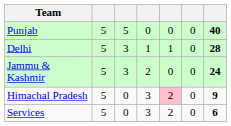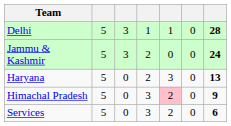- row: Punjab | 5 | 5 | 0 | 0 | 0 | 40
+ row: Haryana | 5 | 0 | 2 | 3 | 0 | 13
